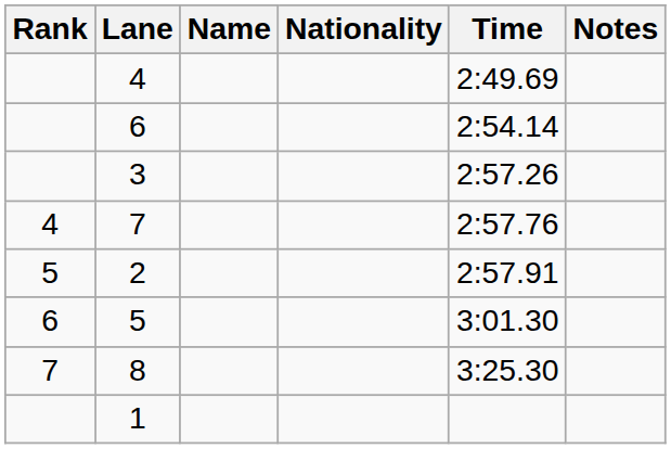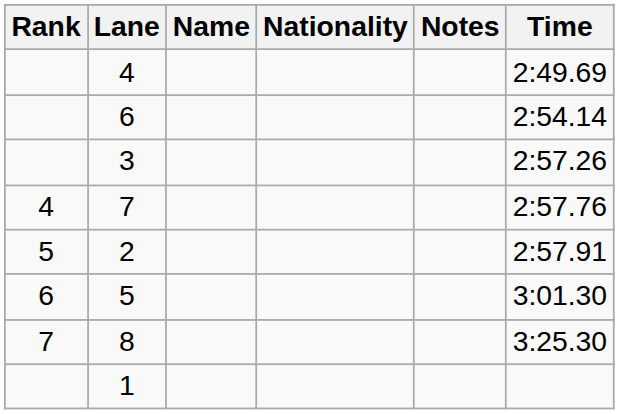columns swapped: Time <-> Notes
